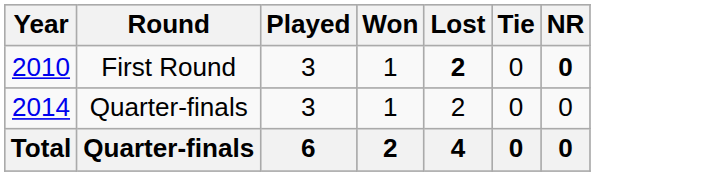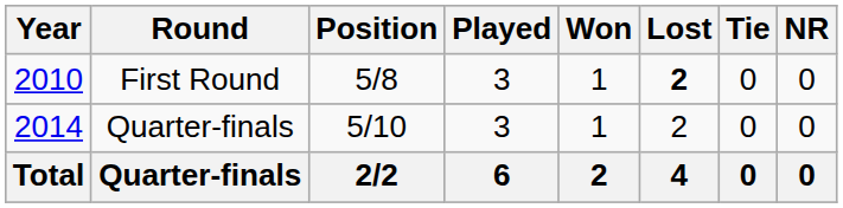+ column: Position | 5/8 | 5/10 | 2/2
First Round | NR: bold -> normal
